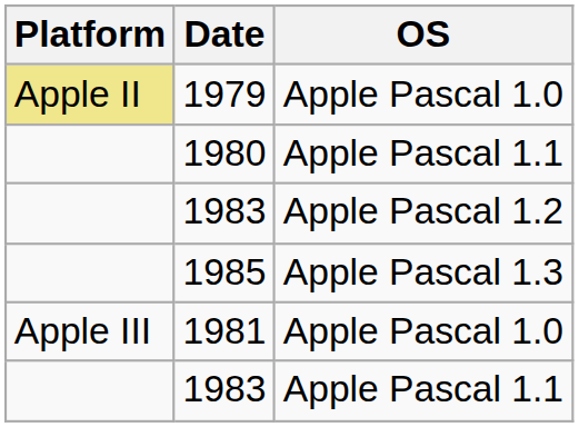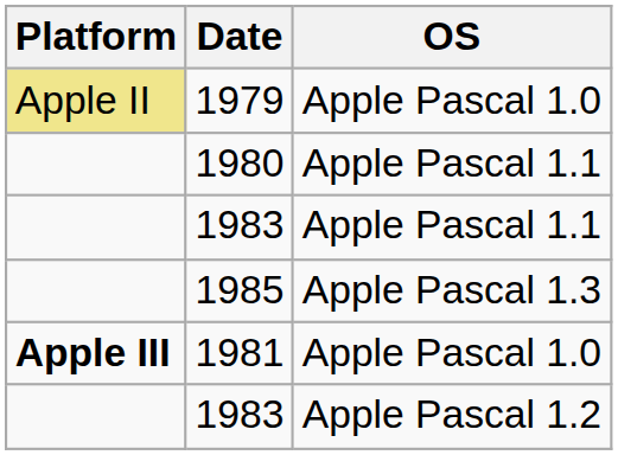rows swapped: 1983 / Apple Pascal 1.2 <-> 1983 / Apple Pascal 1.1
1981 | Platform: normal -> bold
